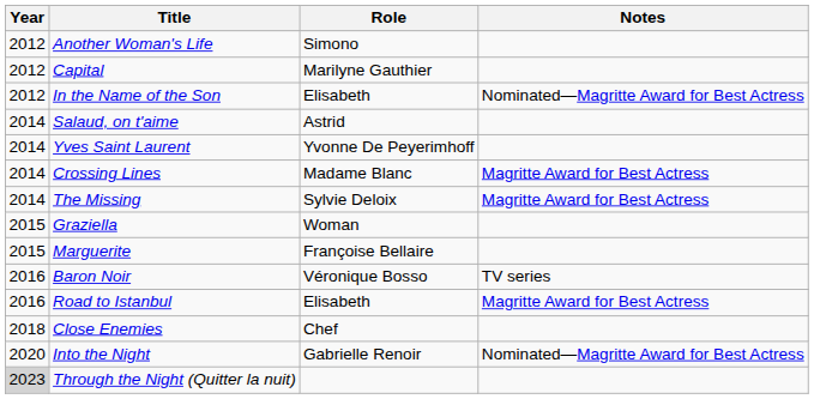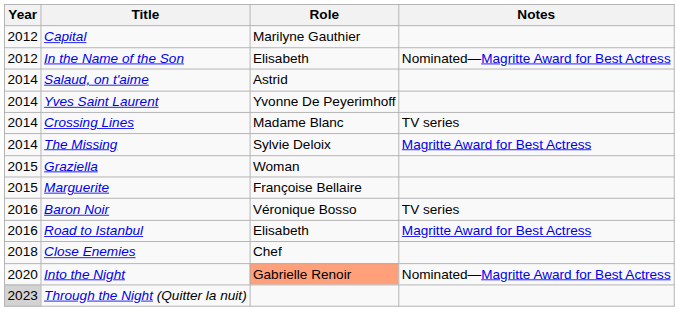- row: 2012 | Another Woman's Life | Simono
Crossing Lines | Notes: Magritte Award for Best Actress -> TV series
Into the Night | Role: no background -> lightsalmon background
